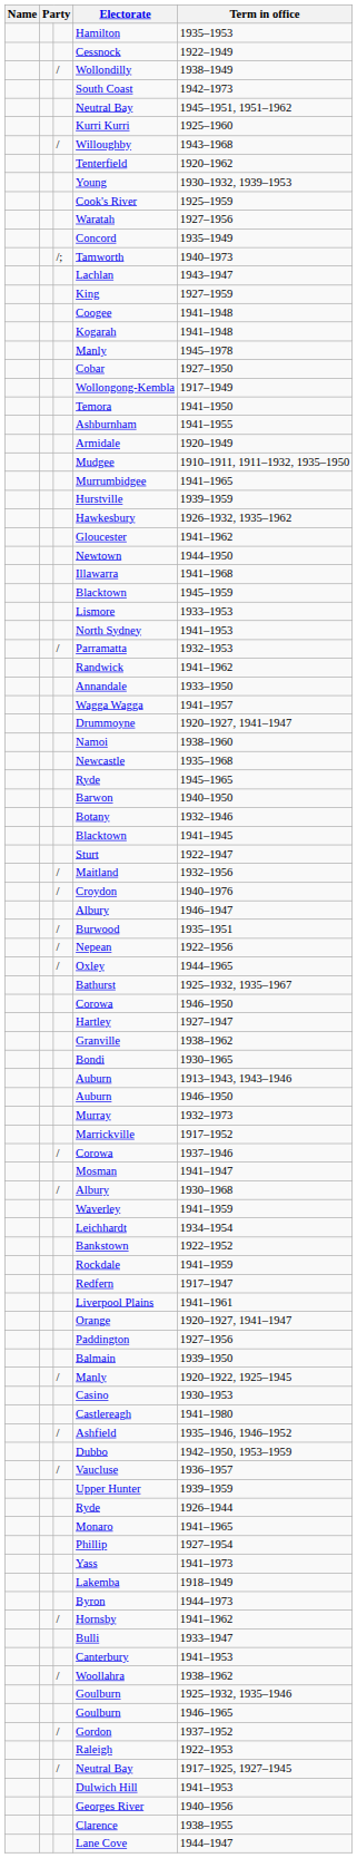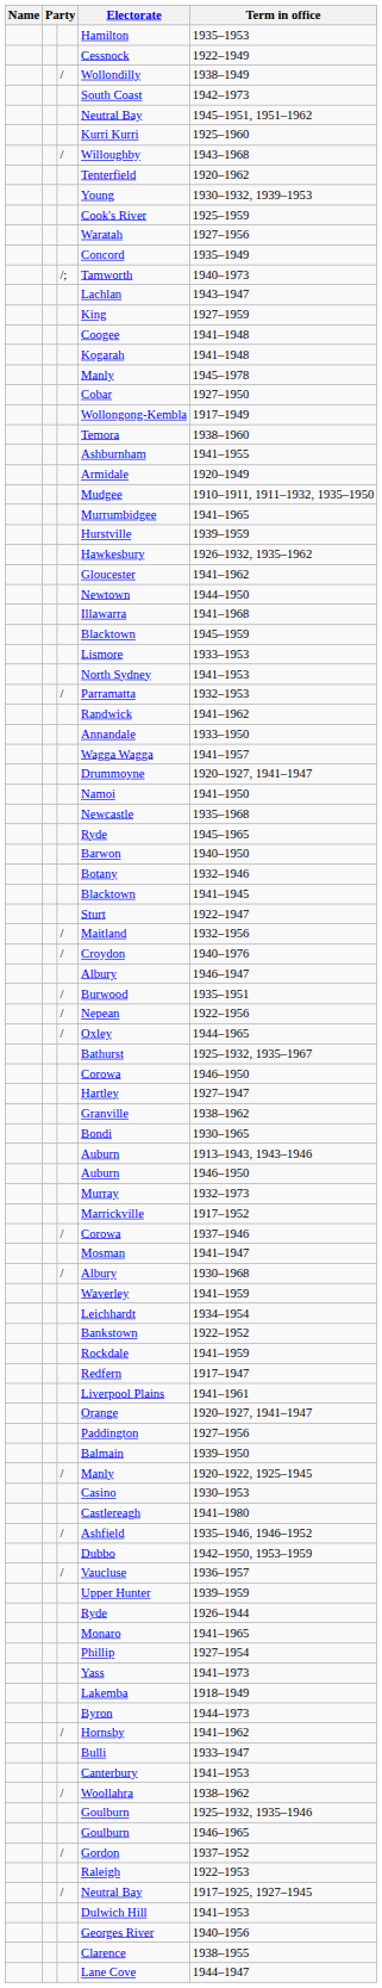Temora | Term in office: 1941–1950 -> 1938–1960
Namoi | Term in office: 1938–1960 -> 1941–1950
